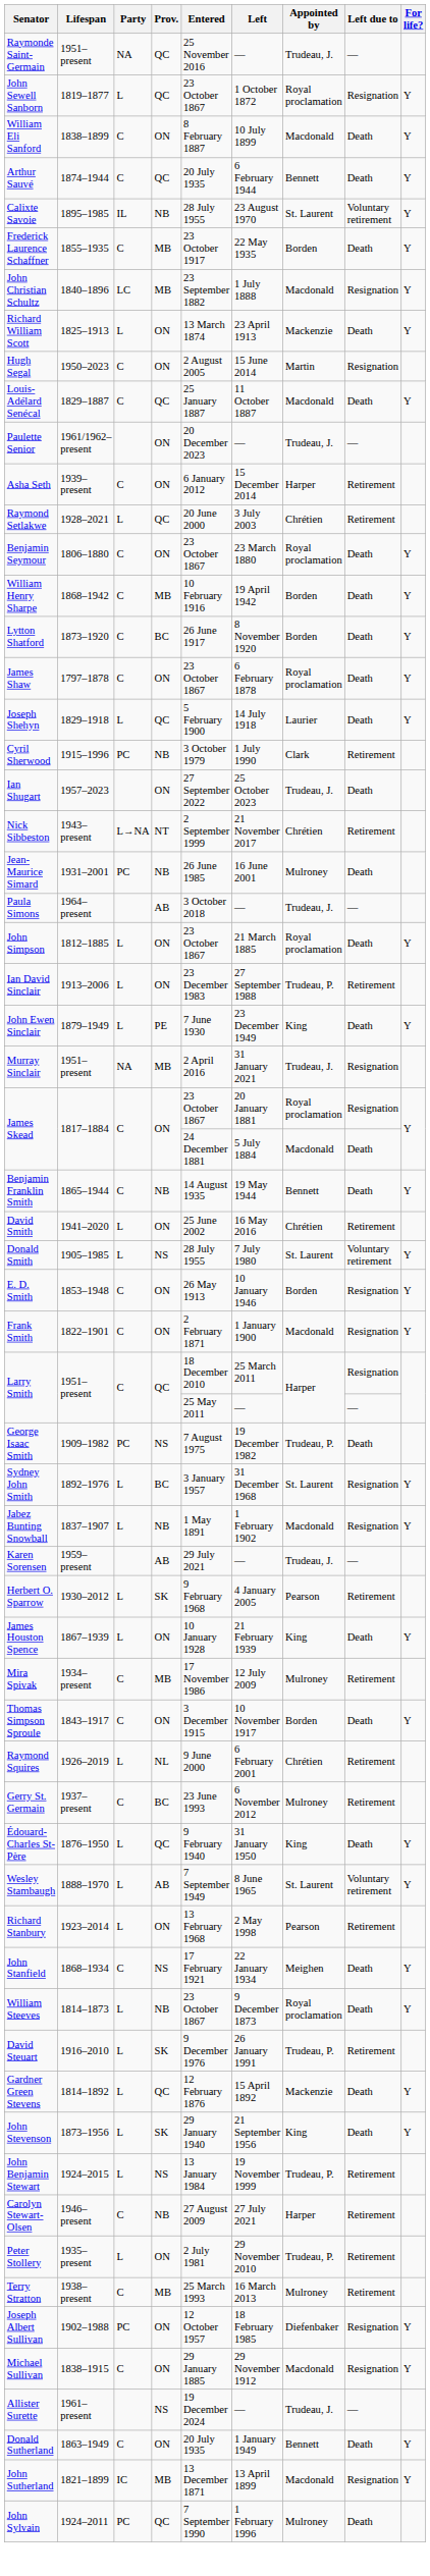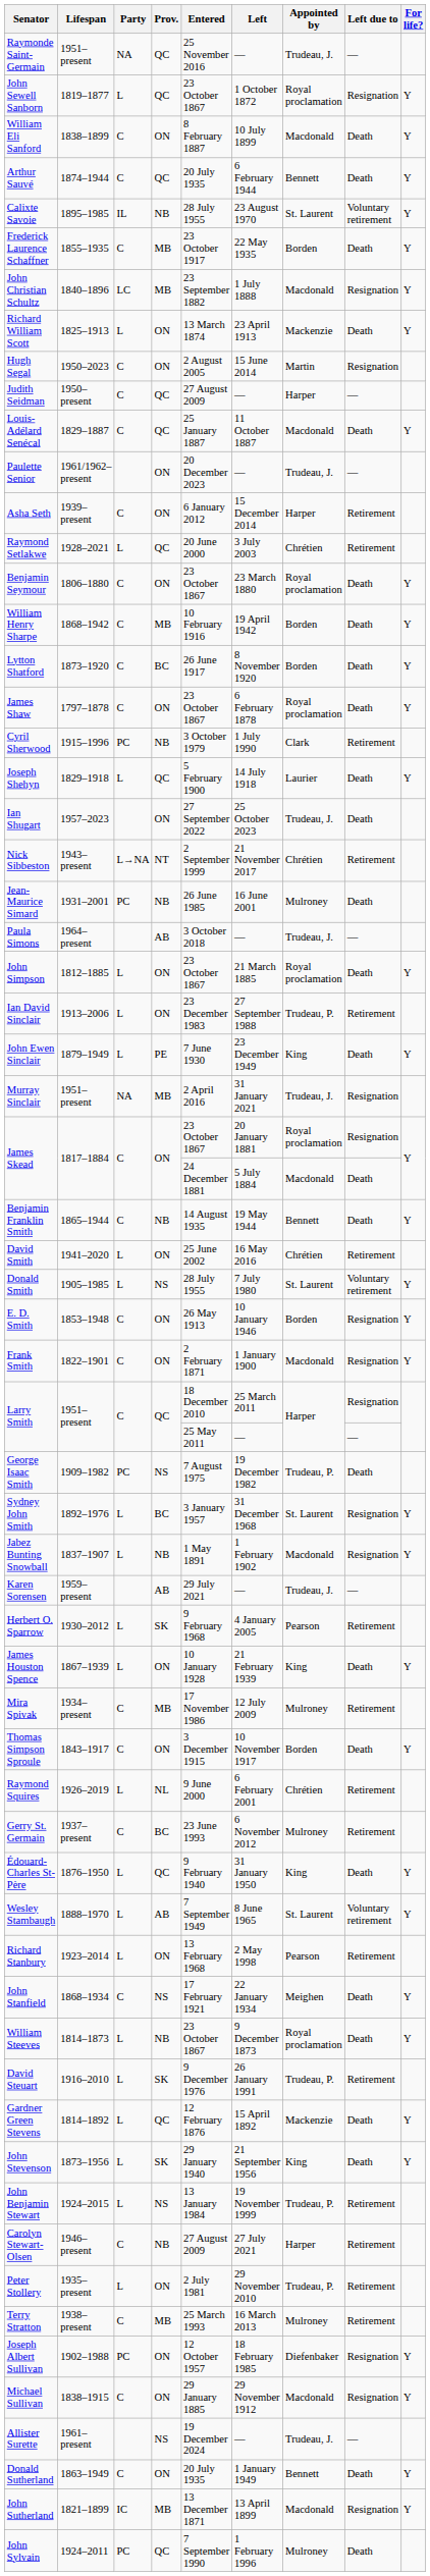+ row: Judith Seidman | 1950–present | C | QC | 27 August 2009 | — | Harper | —
rows swapped: Joseph Shehyn <-> Cyril Sherwood
